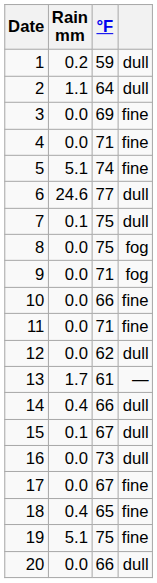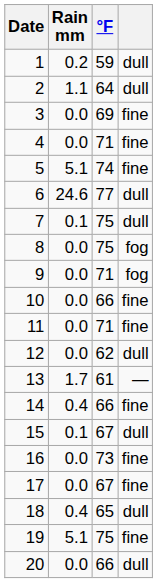14 | column 4: dull -> fine
16 | column 4: dull -> fine
18 | column 4: fine -> dull
